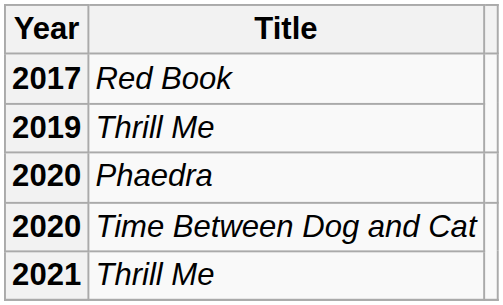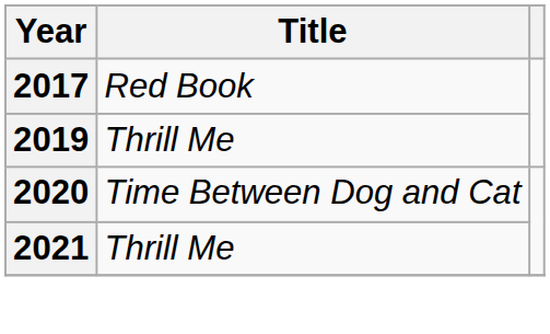- row: 2020 | Phaedra
